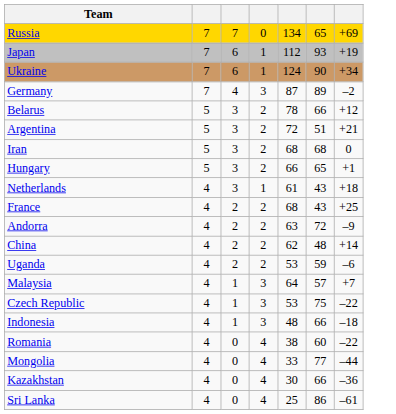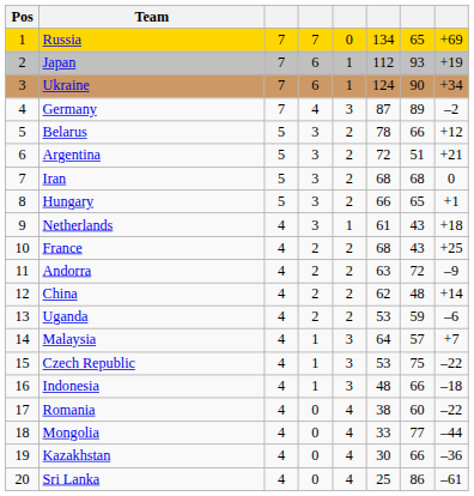+ column: Pos | 1 | 2 | 3 | 4 | 5 | 6 | 7 | 8 | 9 | 10 | 11 | 12 | 13 | 14 | 15 | 16 | 17 | 18 | 19 | 20
